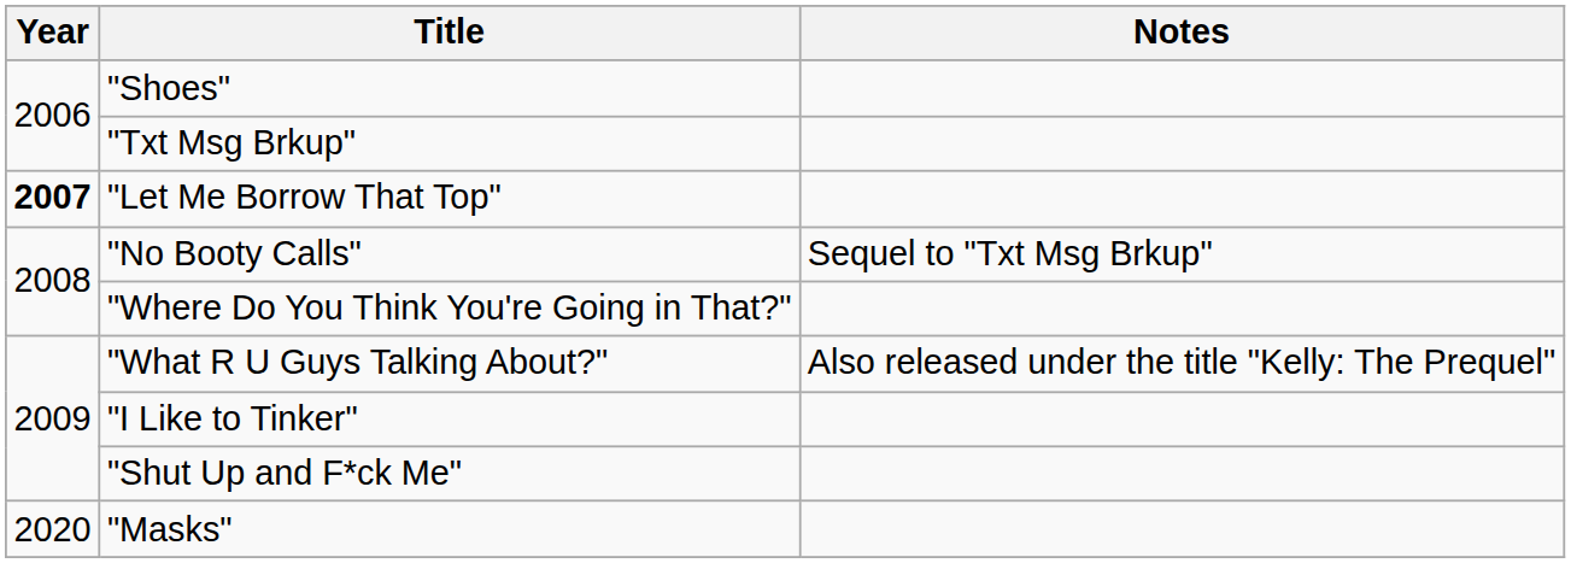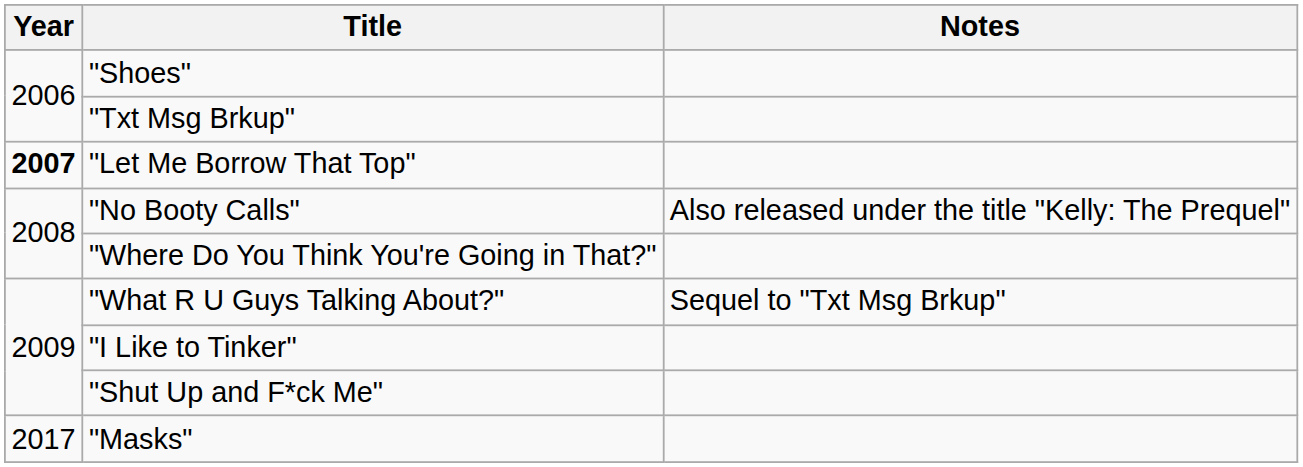"No Booty Calls" | Notes: Sequel to "Txt Msg Brkup" -> Also released under the title "Kelly: The Prequel"
"What R U Guys Talking About?" | Notes: Also released under the title "Kelly: The Prequel" -> Sequel to "Txt Msg Brkup"
"Masks" | Year: 2020 -> 2017
